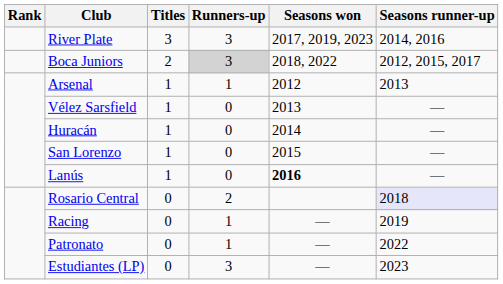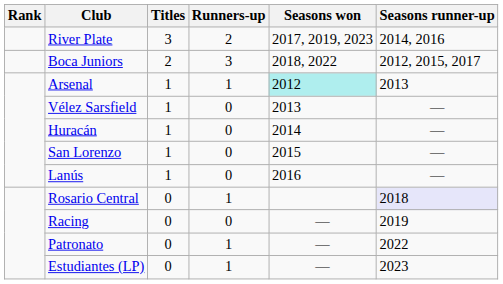River Plate | Runners-up: 3 -> 2
Boca Juniors | Runners-up: lightgrey background -> no background
Arsenal | Seasons won: no background -> paleturquoise background
Lanús | Seasons won: bold -> normal
Rosario Central | Runners-up: 2 -> 1
Racing | Runners-up: 1 -> 0
Estudiantes (LP) | Runners-up: 3 -> 1
